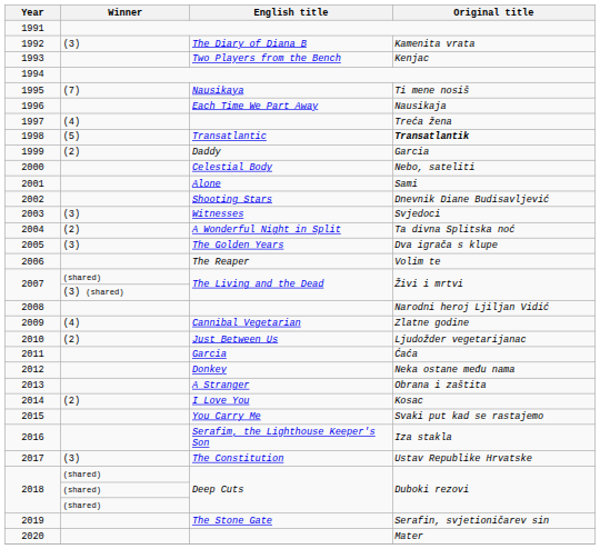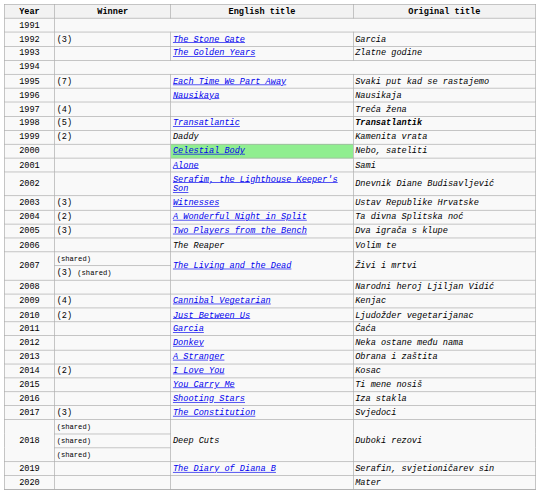1992 | English title: The Diary of Diana B -> The Stone Gate
1992 | Original title: Kamenita vrata -> Garcia
1993 | English title: Two Players from the Bench -> The Golden Years
1993 | Original title: Kenjac -> Zlatne godine
1995 | English title: Nausikaya -> Each Time We Part Away
1995 | Original title: Ti mene nosiš -> Svaki put kad se rastajemo
1996 | English title: Each Time We Part Away -> Nausikaya
1999 | Original title: Garcia -> Kamenita vrata
2000 | English title: no background -> lightgreen background
2002 | English title: Shooting Stars -> Serafim, the Lighthouse Keeper's Son
2003 | Original title: Svjedoci -> Ustav Republike Hrvatske
2005 | English title: The Golden Years -> Two Players from the Bench
2009 | Original title: Zlatne godine -> Kenjac
2015 | Original title: Svaki put kad se rastajemo -> Ti mene nosiš
2016 | English title: Serafim, the Lighthouse Keeper's Son -> Shooting Stars
2017 | Original title: Ustav Republike Hrvatske -> Svjedoci
2019 | English title: The Stone Gate -> The Diary of Diana B
